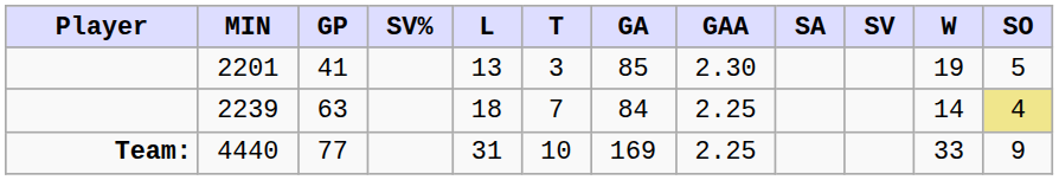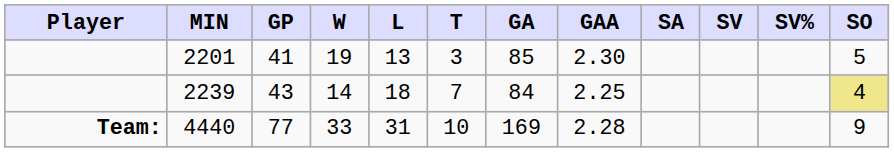columns swapped: W <-> SV%
2239 | GP: 63 -> 43
4440 | GAA: 2.25 -> 2.28
